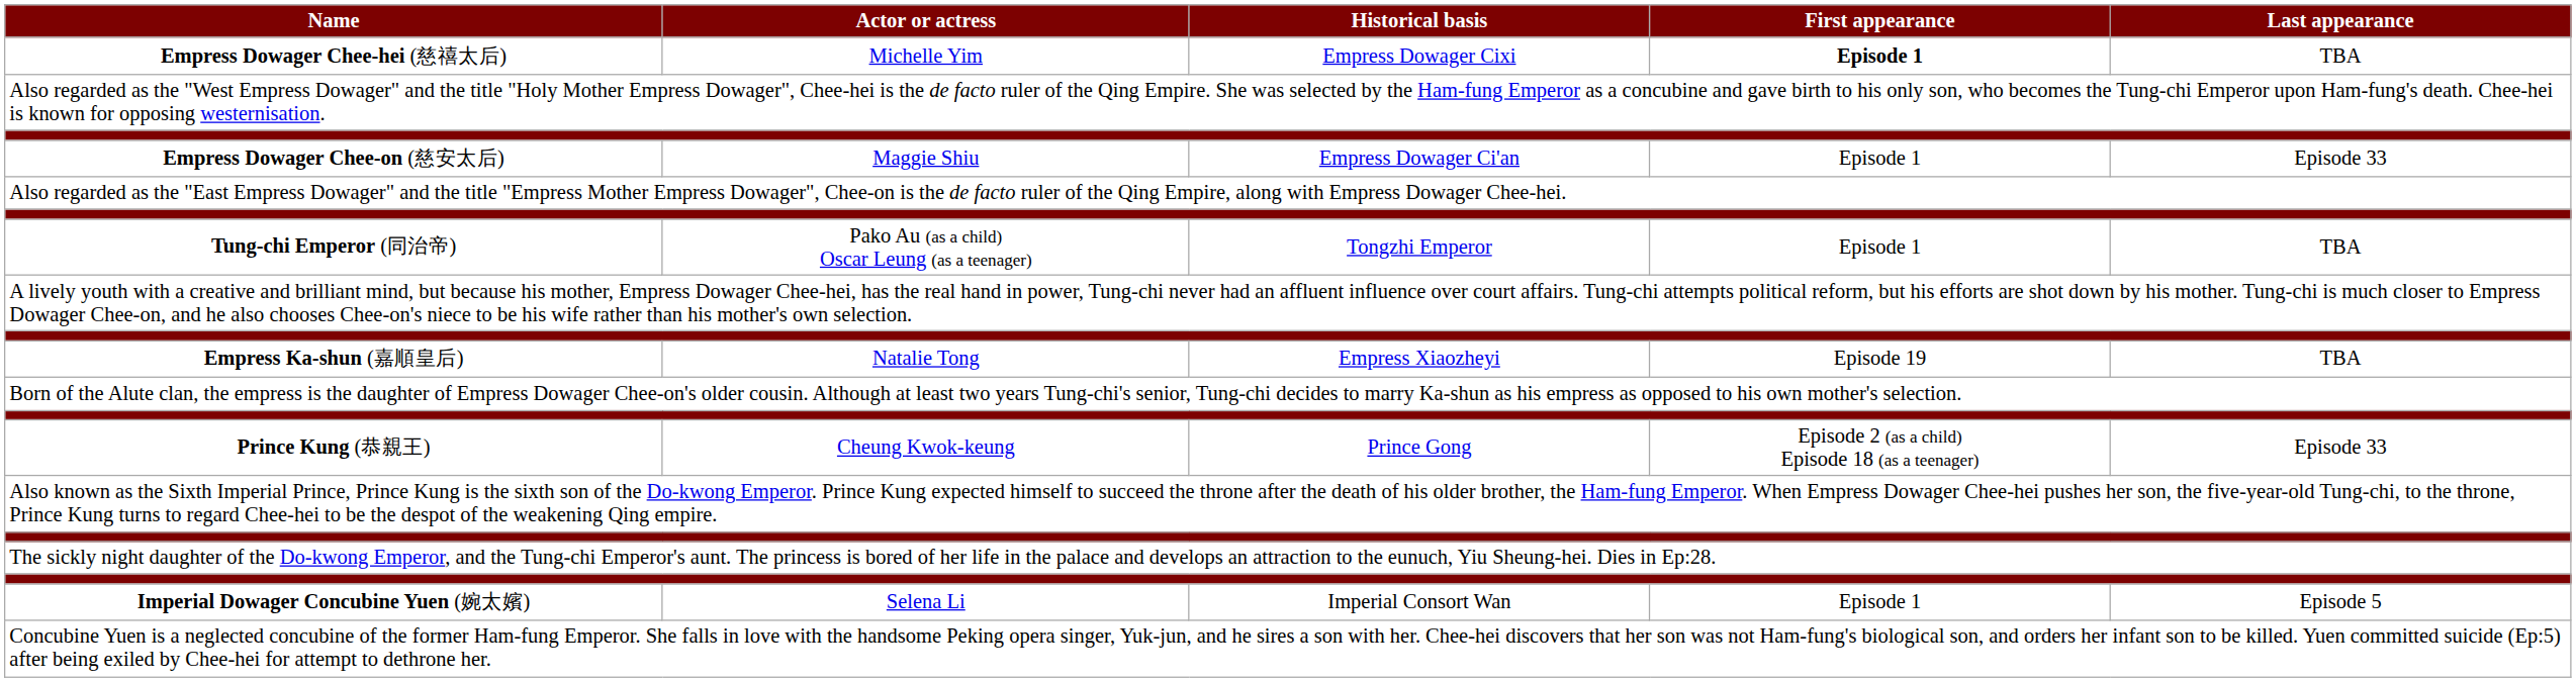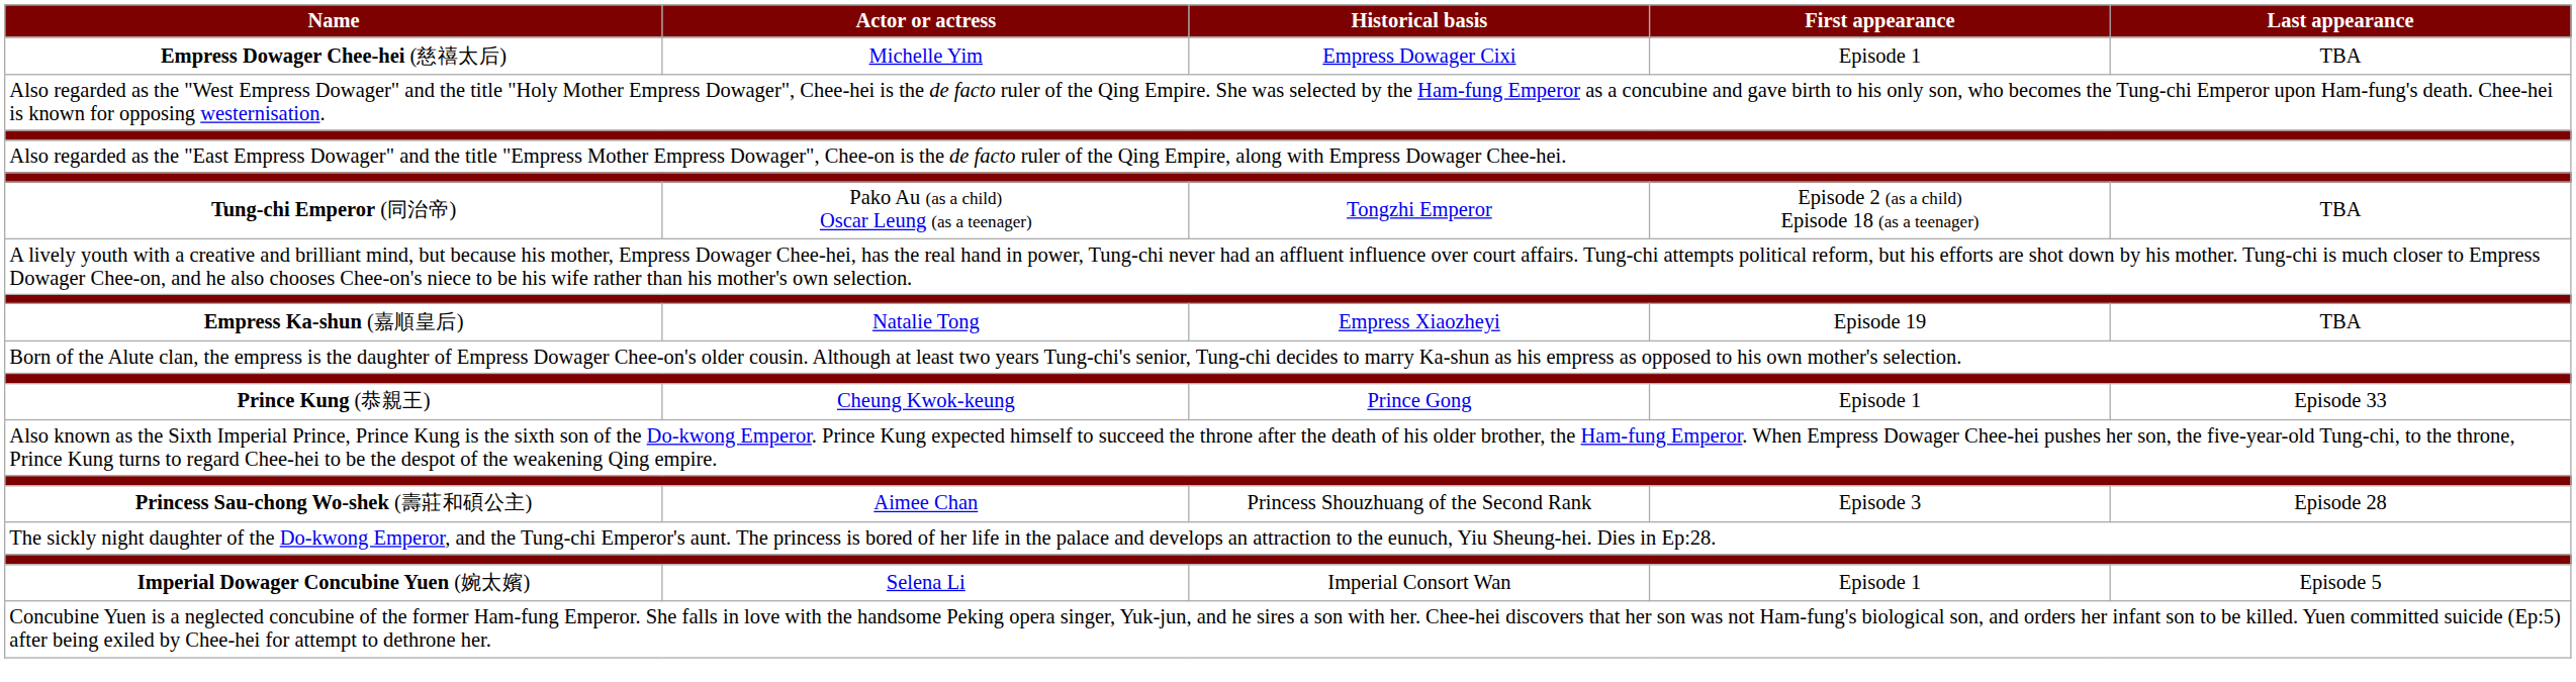Empress Dowager Chee-hei (慈禧太后) | First appearance: bold -> normal
- row: Empress Dowager Chee-on (慈安太后) | Maggie Shiu | Empress Dowager Ci'an | Episode 1 | Episode 33
Tung-chi Emperor (同治帝) | First appearance: Episode 1 -> Episode 2 (as a child) Episode 18 (as a teenager)
Prince Kung (恭親王) | First appearance: Episode 2 (as a child) Episode 18 (as a teenager) -> Episode 1
+ row: Princess Sau-chong Wo-shek (壽莊和碩公主) | Aimee Chan | Princess Shouzhuang of the Second Rank | Episode 3 | Episode 28
